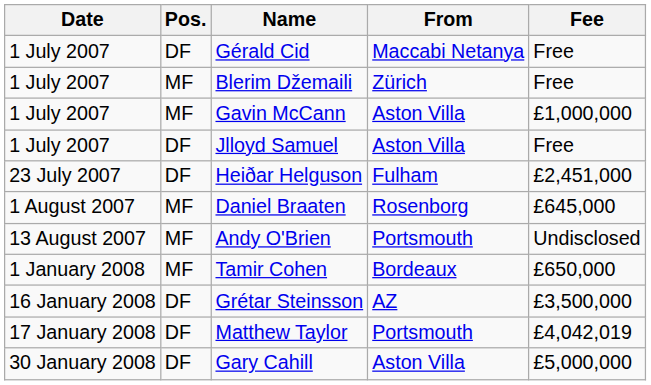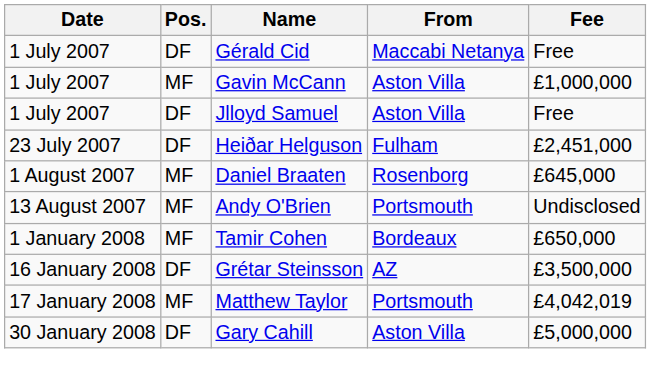- row: 1 July 2007 | MF | Blerim Džemaili | Zürich | Free
Matthew Taylor | Pos.: DF -> MF
